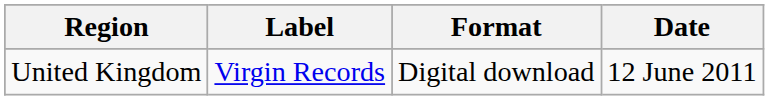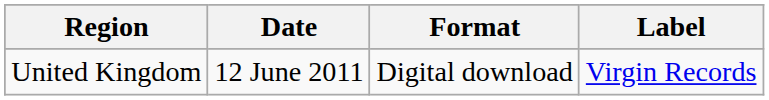columns swapped: Date <-> Label
